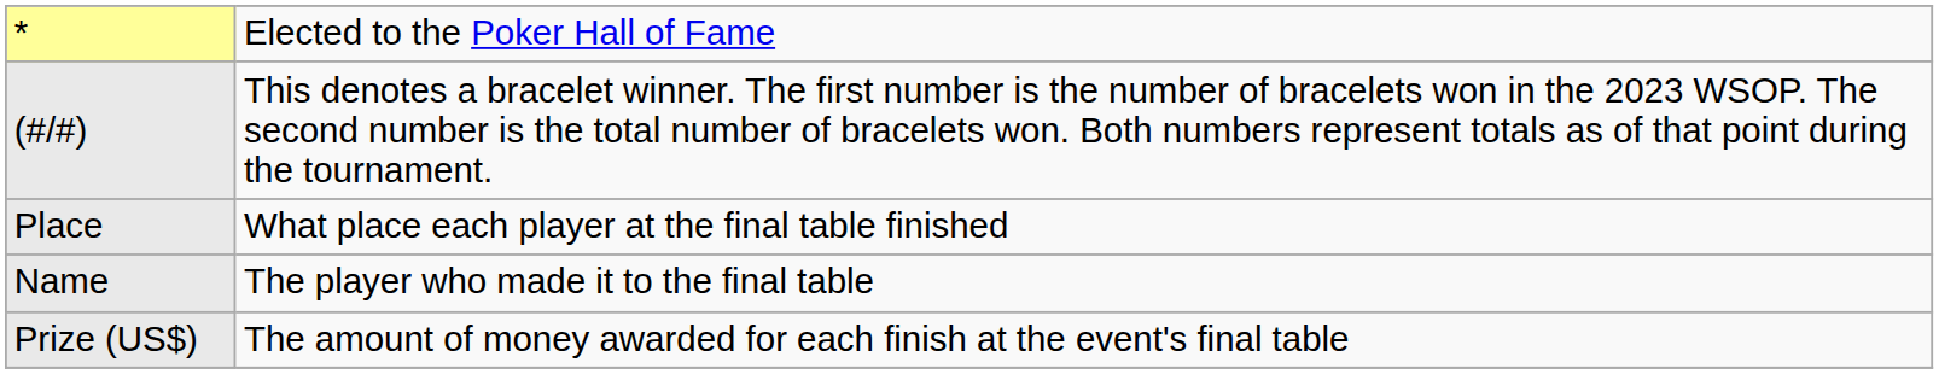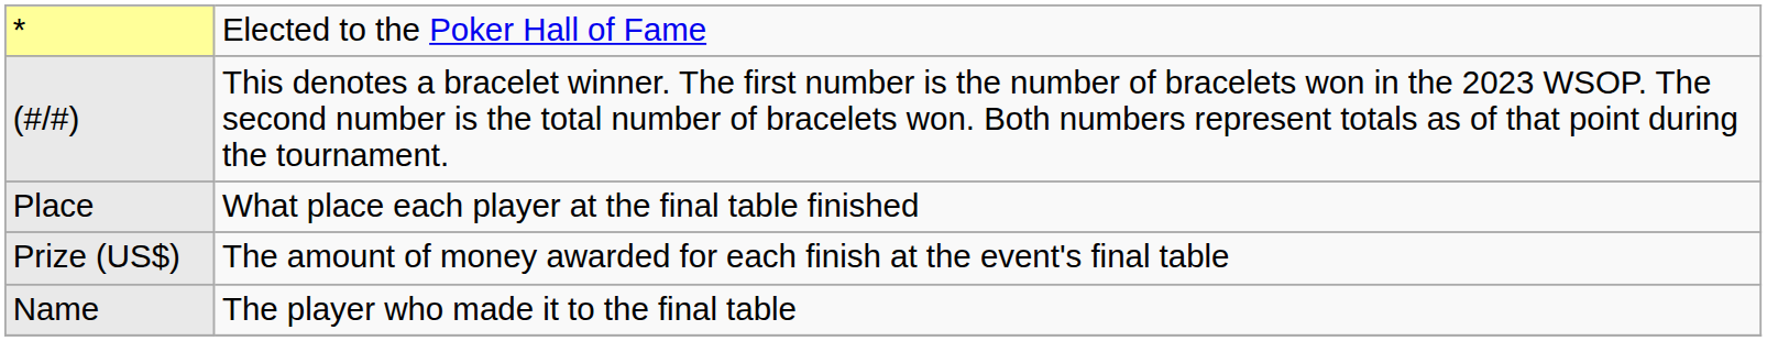rows swapped: Name <-> Prize (US$)
